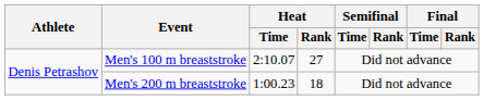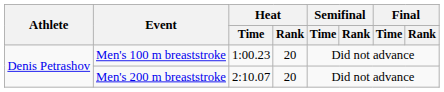Men's 100 m breaststroke | Heat / Time: 2:10.07 -> 1:00.23
Men's 100 m breaststroke | Heat / Rank: 27 -> 20
Men's 200 m breaststroke | Heat / Time: 1:00.23 -> 2:10.07
Men's 200 m breaststroke | Heat / Rank: 18 -> 20
